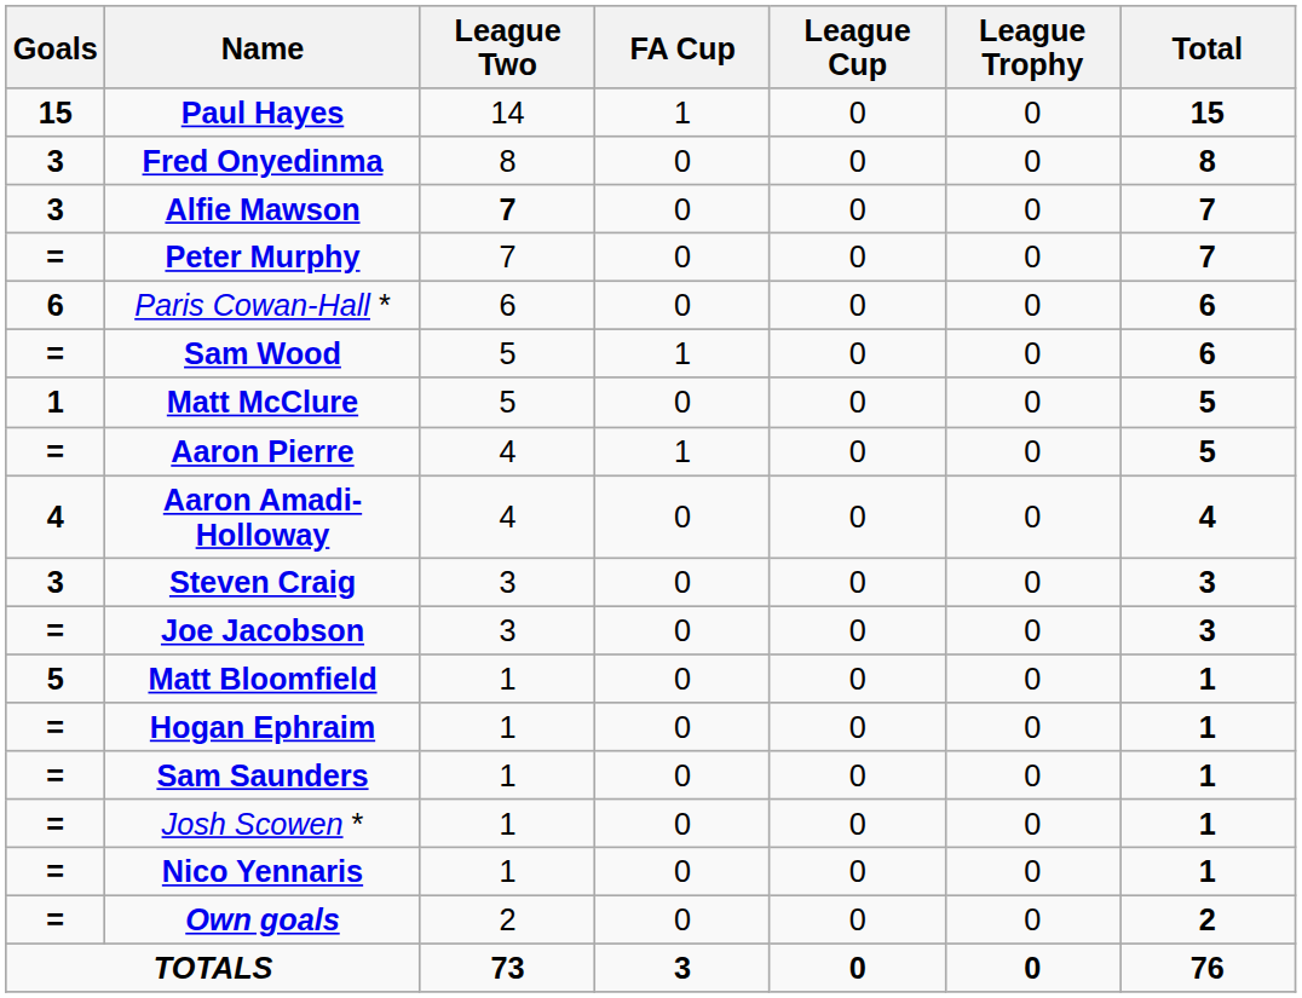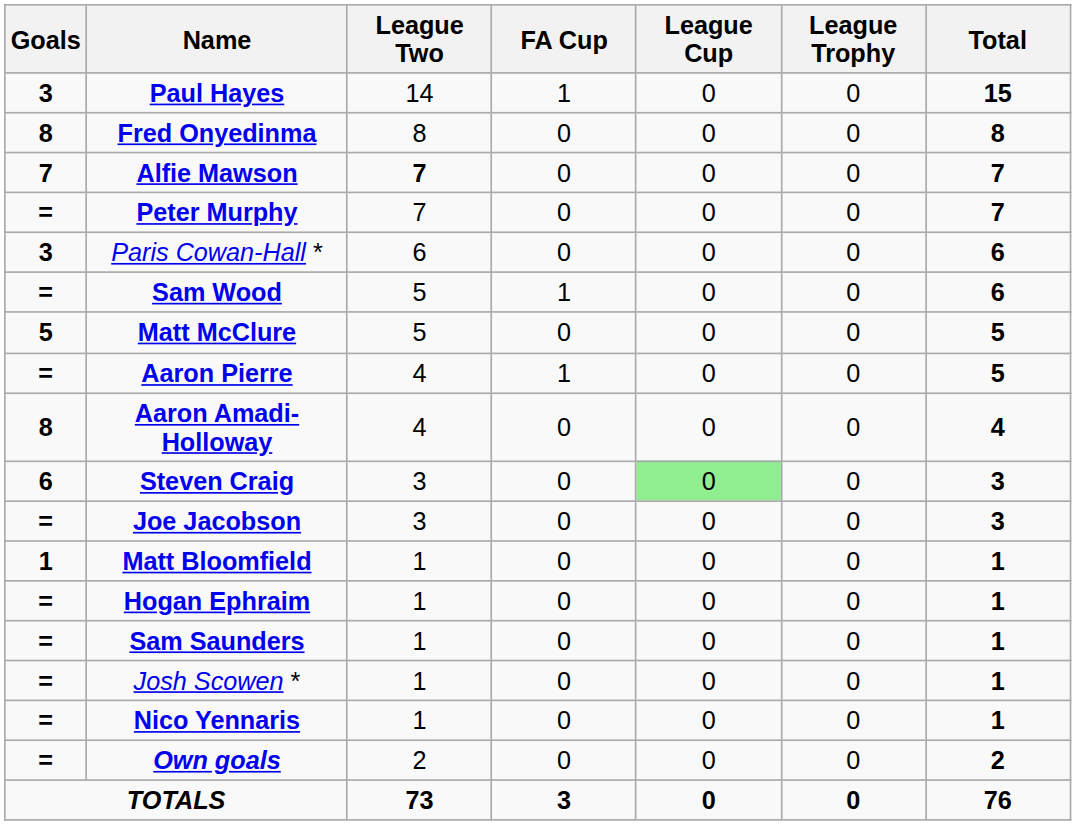Paul Hayes | Goals: 15 -> 3
Fred Onyedinma | Goals: 3 -> 8
Alfie Mawson | Goals: 3 -> 7
Paris Cowan-Hall * | Goals: 6 -> 3
Matt McClure | Goals: 1 -> 5
Aaron Amadi-Holloway | Goals: 4 -> 8
Steven Craig | Goals: 3 -> 6
Steven Craig | League Cup: no background -> lightgreen background
Matt Bloomfield | Goals: 5 -> 1
